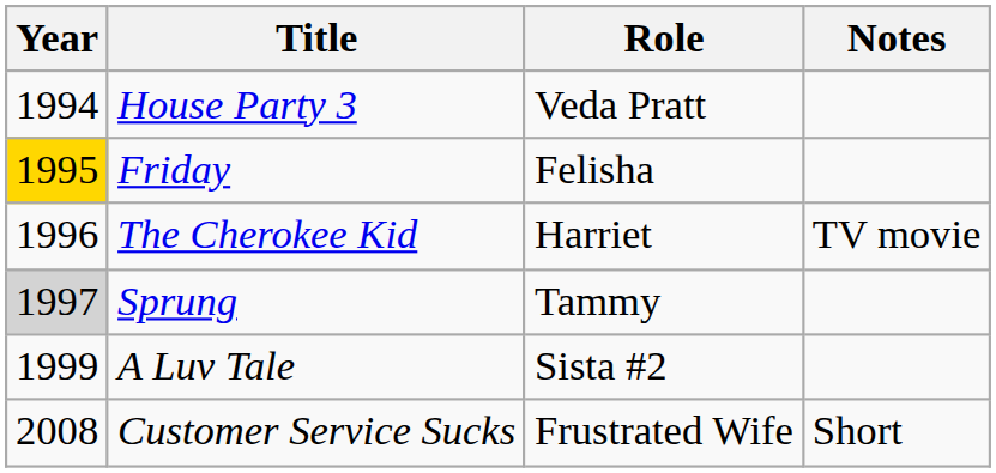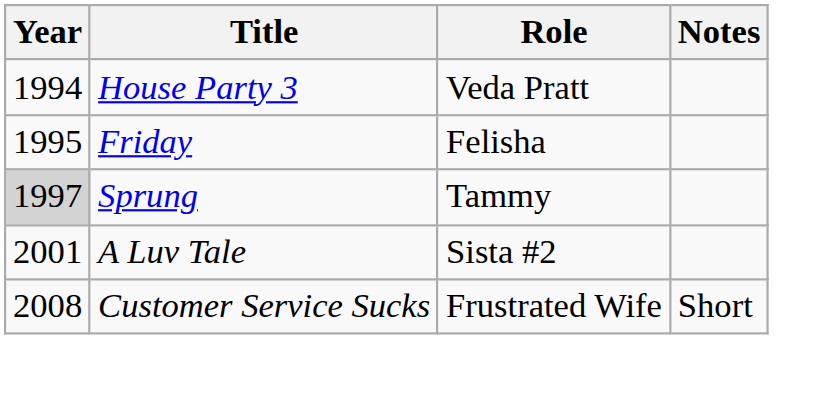Friday | Year: gold background -> no background
- row: 1996 | The Cherokee Kid | Harriet | TV movie
A Luv Tale | Year: 1999 -> 2001
